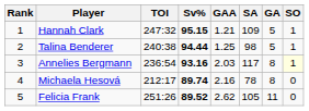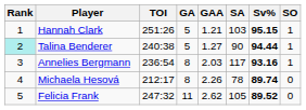columns swapped: GA <-> Sv%
Hannah Clark | TOI: 247:32 -> 251:26
Hannah Clark | SA: 109 -> 103
Talina Benderer | Rank: no background -> paleturquoise background
Talina Benderer | GAA: 1.25 -> 1.27
Talina Benderer | SA: 98 -> 90
Annelies Bergmann | SO: lightyellow background -> no background
Michaela Hesová | GAA: 2.16 -> 2.26
Felicia Frank | TOI: 251:26 -> 247:32
